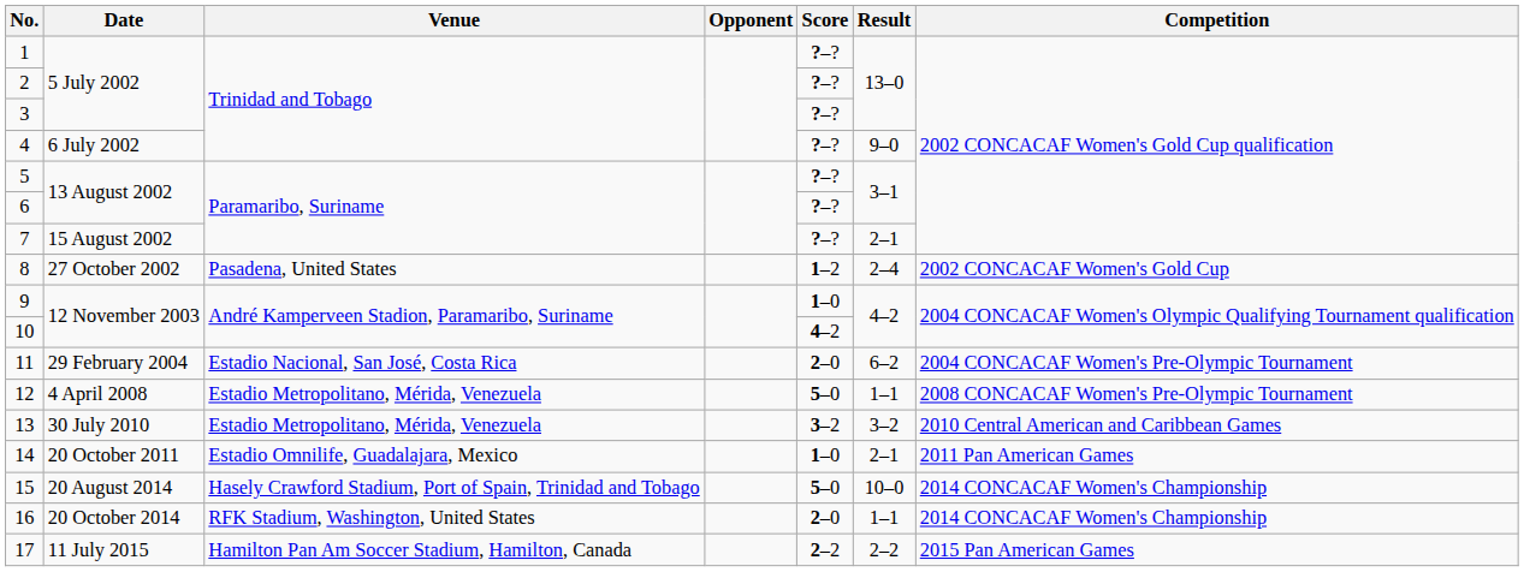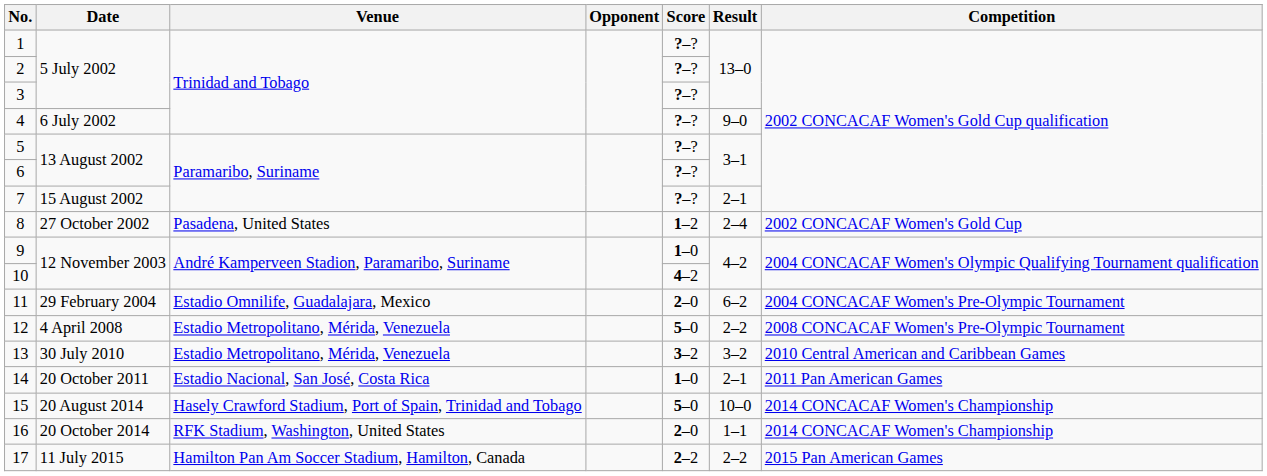11 | Venue: Estadio Nacional, San José, Costa Rica -> Estadio Omnilife, Guadalajara, Mexico
12 | Result: 1–1 -> 2–2
14 | Venue: Estadio Omnilife, Guadalajara, Mexico -> Estadio Nacional, San José, Costa Rica
